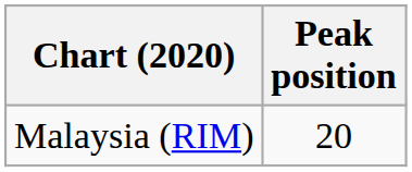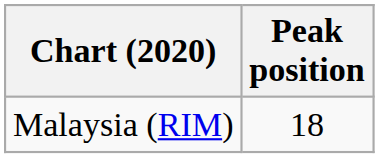Malaysia (RIM) | Peak position: 20 -> 18
